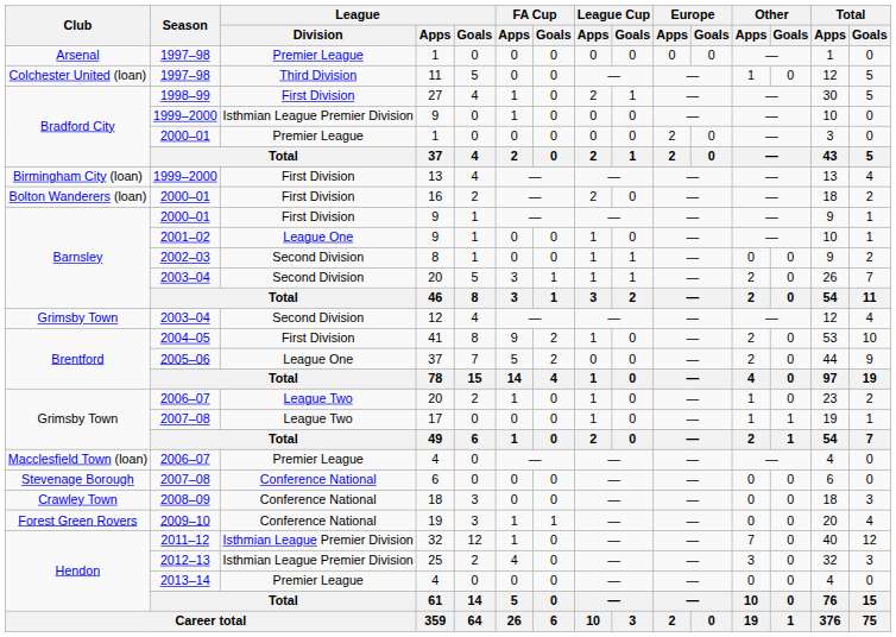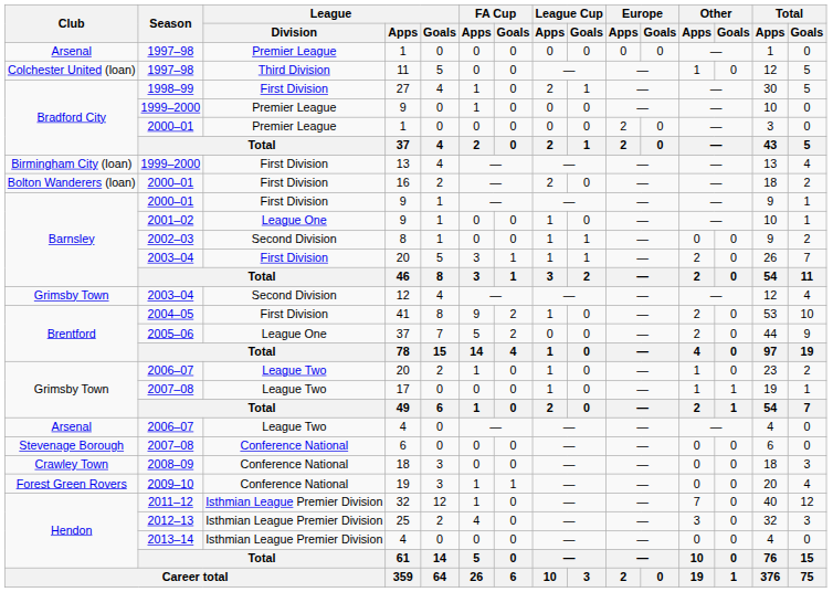1999–2000 / 9 | League / Division: Isthmian League Premier Division -> Premier League
2003–04 / 20 | League / Division: Second Division -> First Division
2006–07 / 4 | Club: Macclesfield Town (loan) -> Arsenal
2006–07 / 4 | League / Division: Premier League -> League Two
2013–14 / 4 | League / Division: Premier League -> Isthmian League Premier Division
